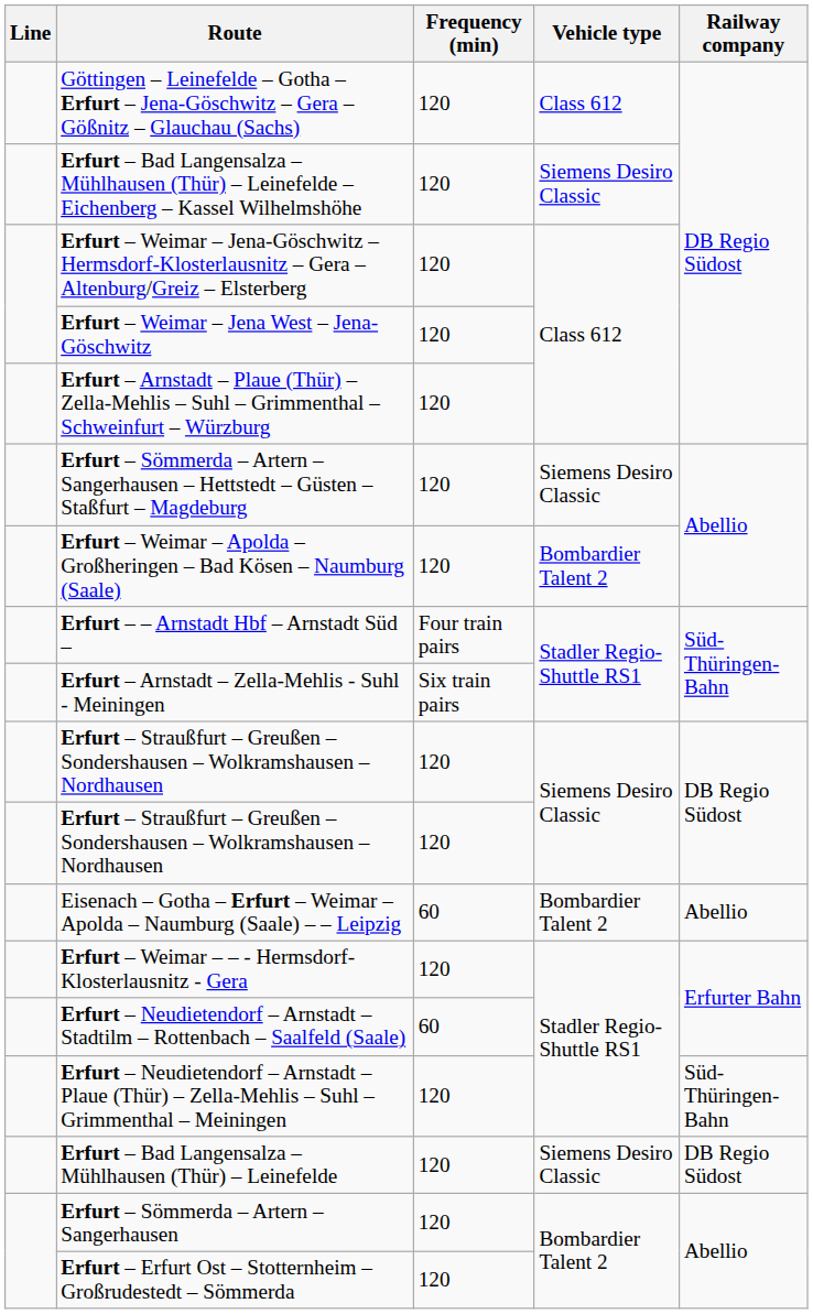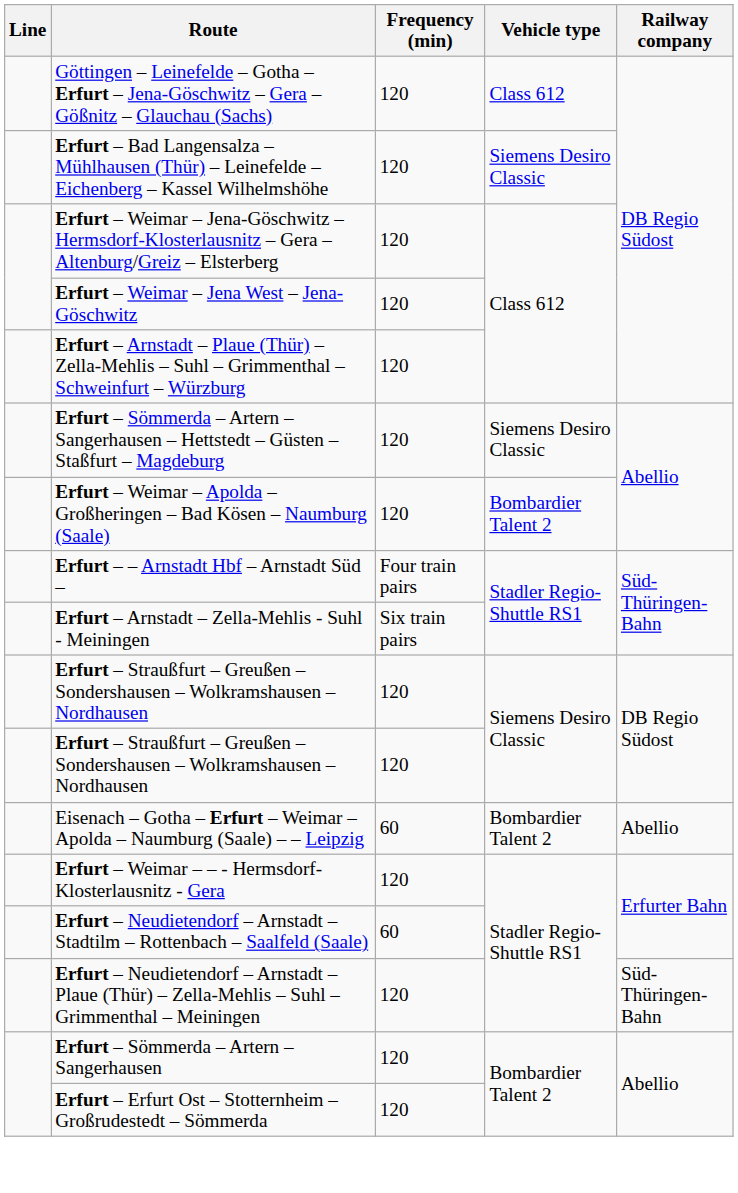- row: Erfurt – Bad Langensalza – Mühlhausen (Thür) – Leinefelde | 120 | Siemens Desiro Classic | DB Regio Südost
